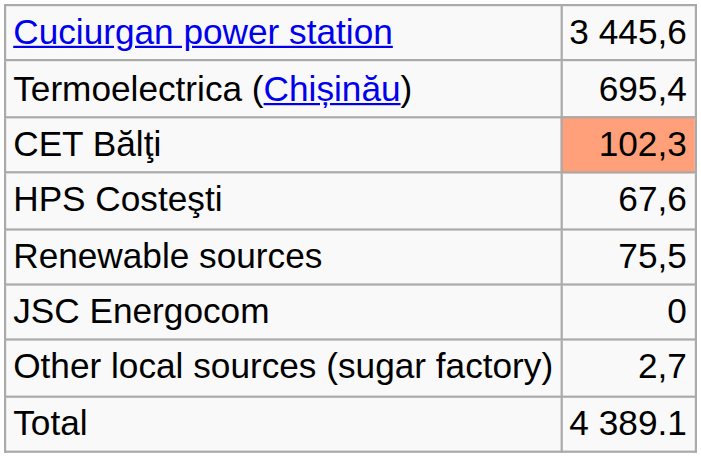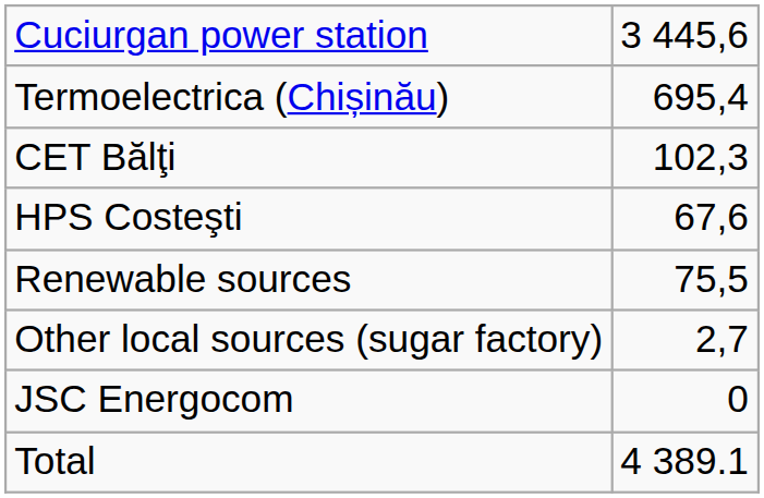CET Bălţi | column 2: lightsalmon background -> no background
rows swapped: Other local sources (sugar factory) <-> JSC Energocom
